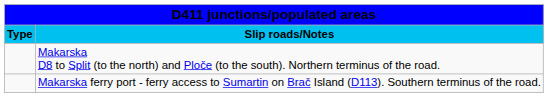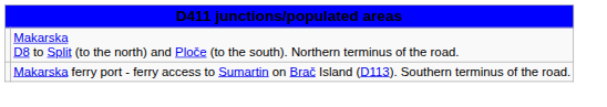- row: Type | Slip roads/Notes
